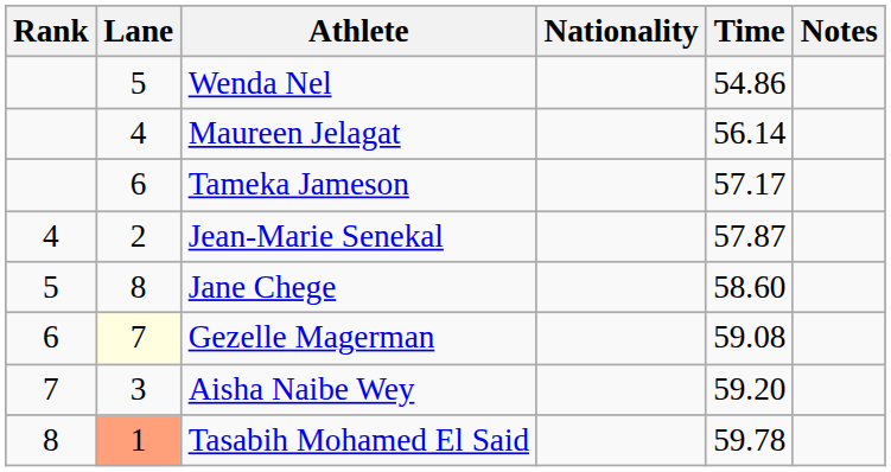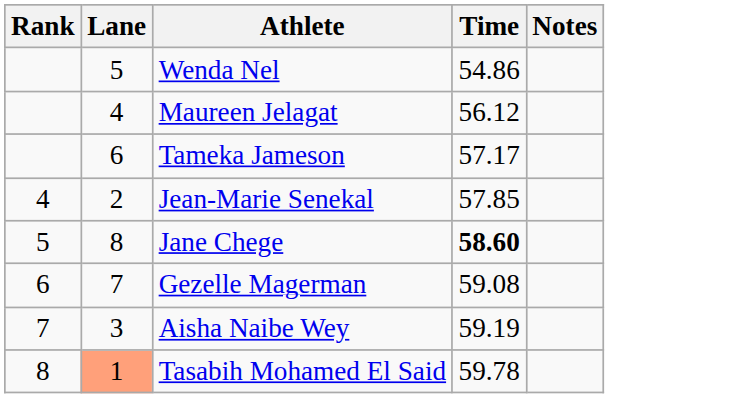- column: Nationality
Maureen Jelagat | Time: 56.14 -> 56.12
Jean-Marie Senekal | Time: 57.87 -> 57.85
Jane Chege | Time: normal -> bold
Gezelle Magerman | Lane: lightyellow background -> no background
Aisha Naibe Wey | Time: 59.20 -> 59.19
